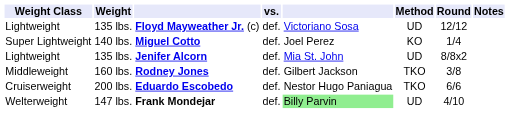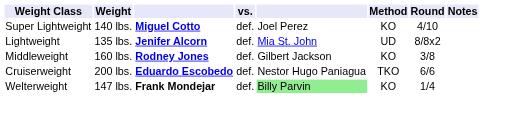- row: Lightweight | 135 lbs. | Floyd Mayweather Jr. (c) | def. | Victoriano Sosa | UD | 12/12
Miguel Cotto | Round: 1/4 -> 4/10
Rodney Jones | Method: TKO -> KO
Frank Mondejar | Method: UD -> KO
Frank Mondejar | Round: 4/10 -> 1/4
